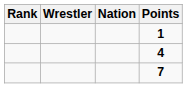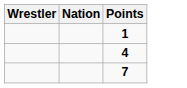- column: Rank
